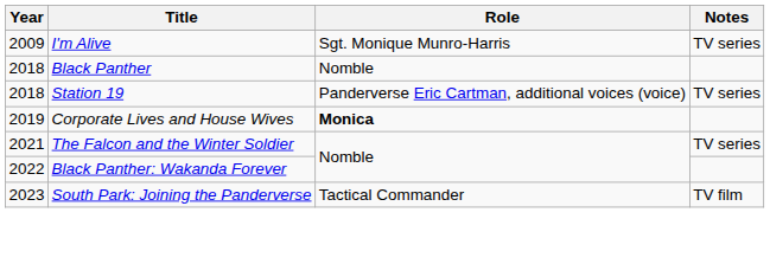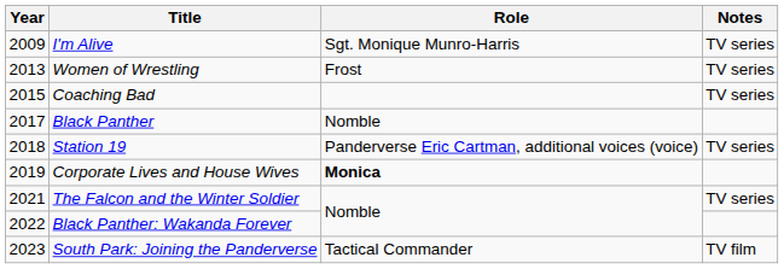+ row: 2013 | Women of Wrestling | Frost | TV series
+ row: 2015 | Coaching Bad | TV series
Black Panther | Year: 2018 -> 2017
